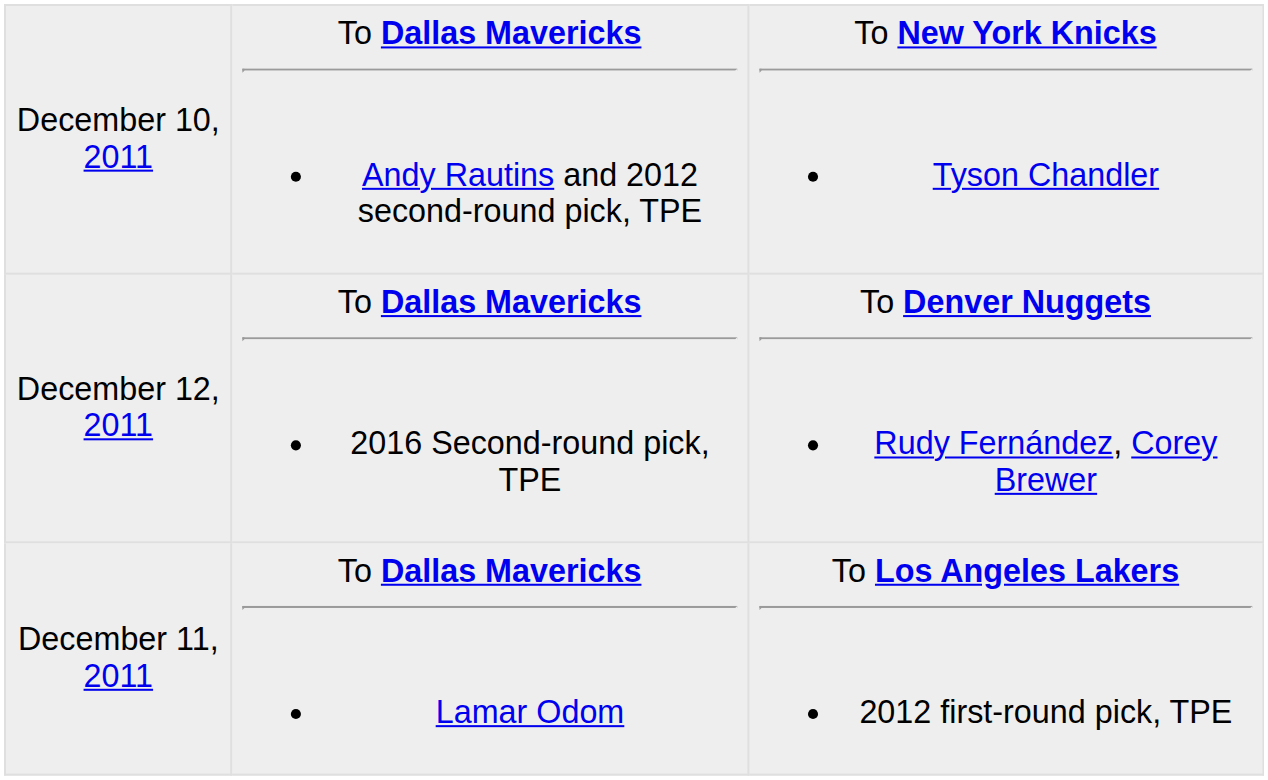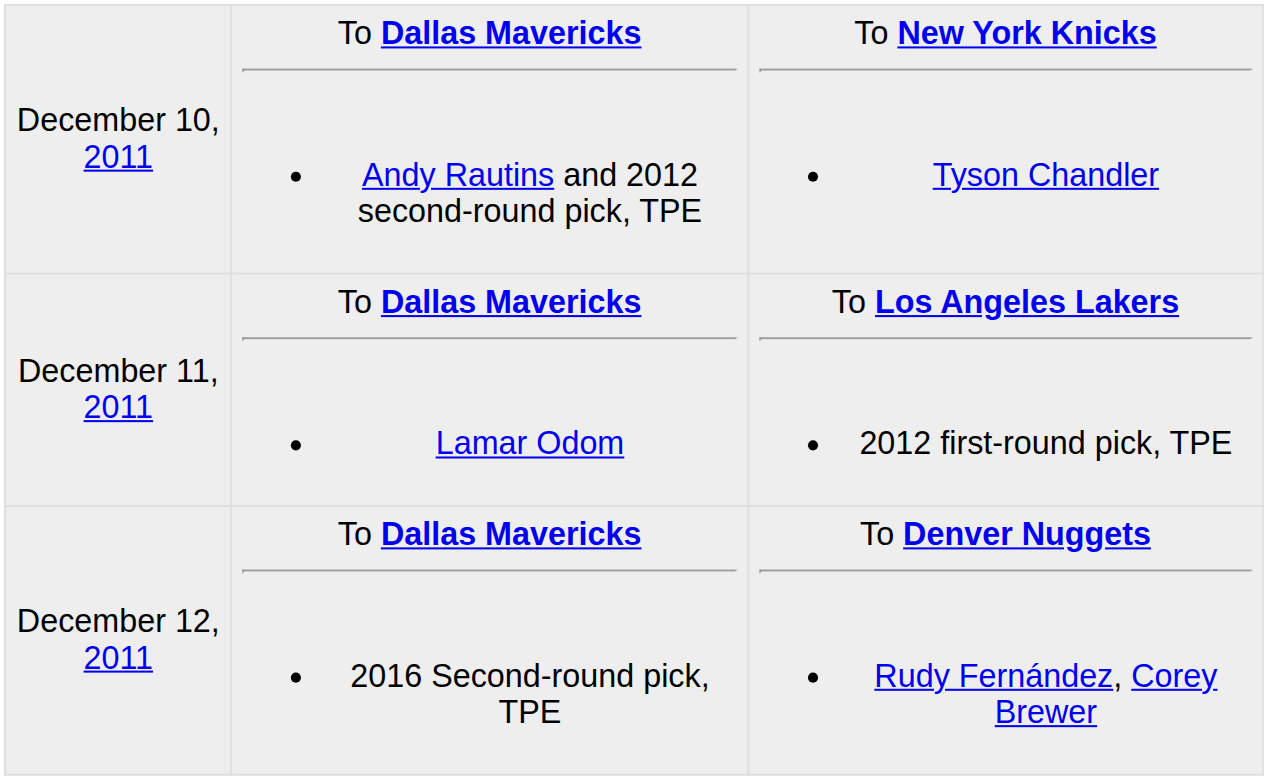rows swapped: December 11, 2011 <-> December 12, 2011
